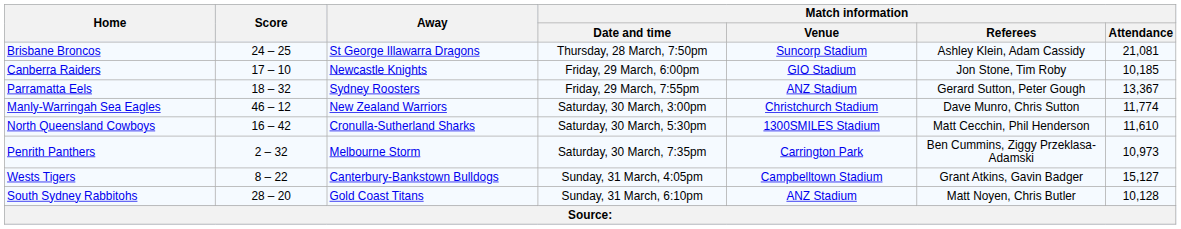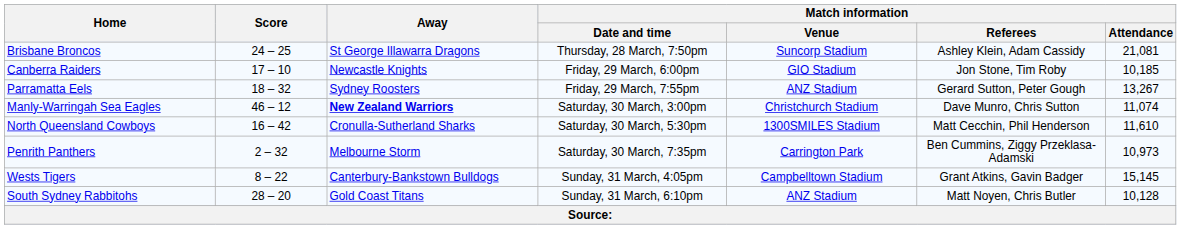Parramatta Eels | Match information / Attendance: 13,367 -> 13,267
Manly-Warringah Sea Eagles | Away: normal -> bold
Manly-Warringah Sea Eagles | Match information / Attendance: 11,774 -> 11,074
Wests Tigers | Match information / Attendance: 15,127 -> 15,145
